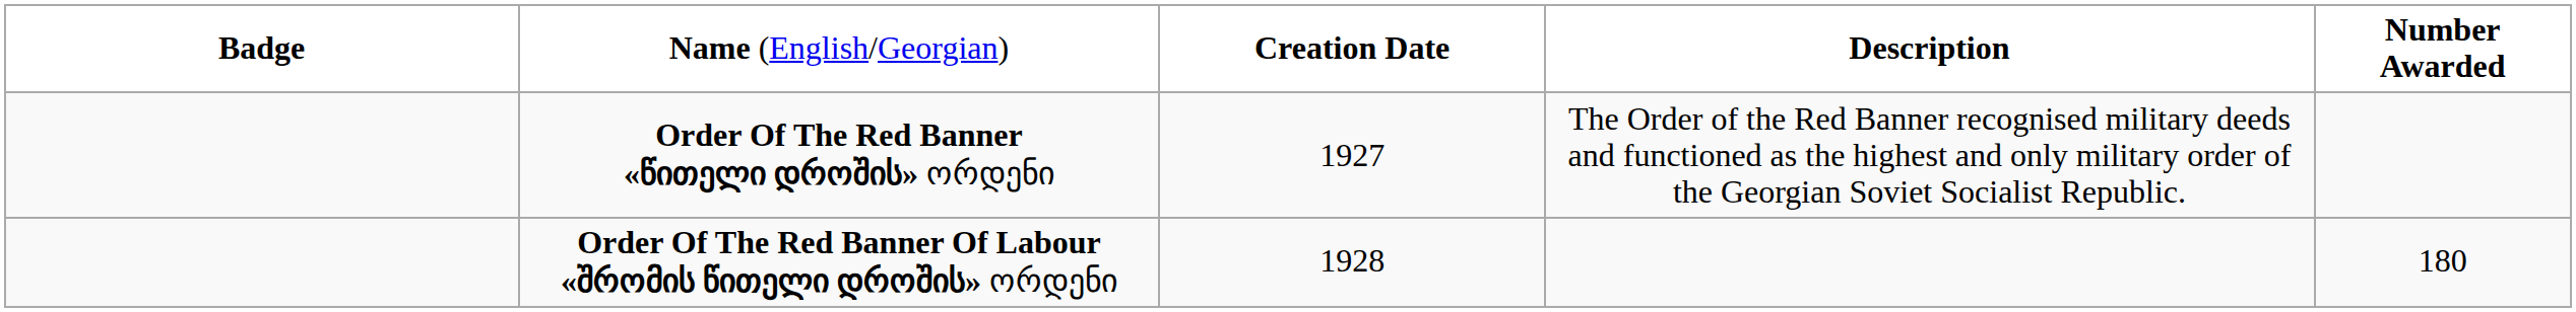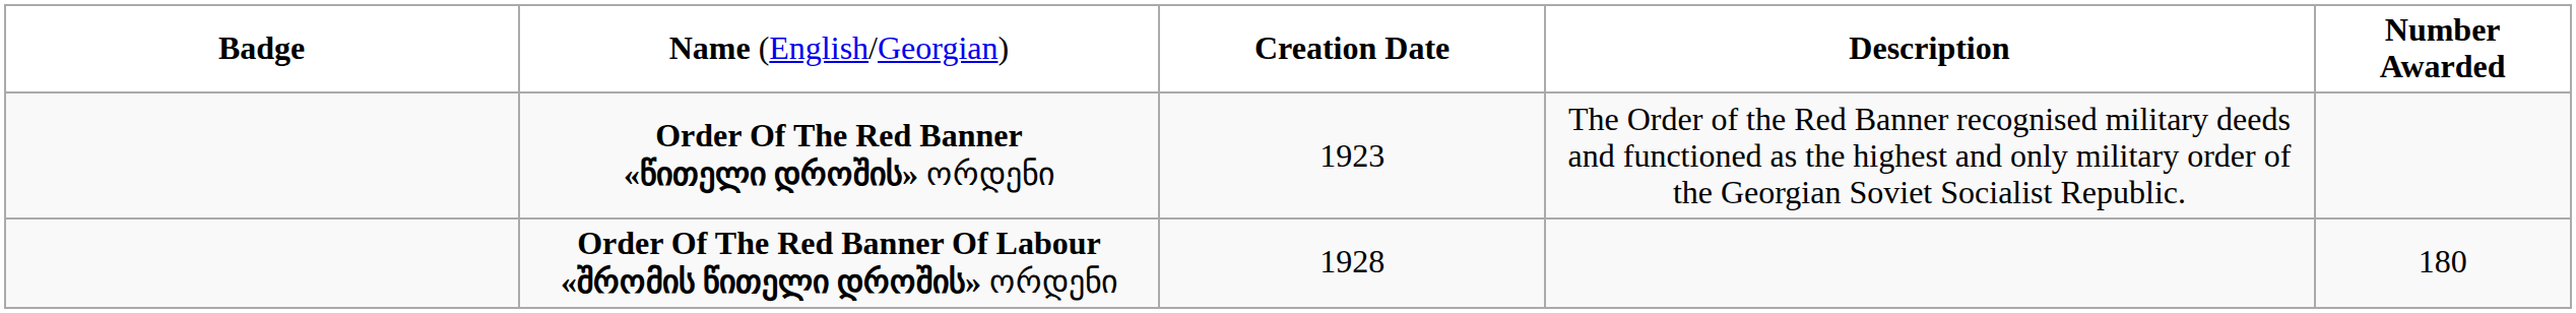Order Of The Red Banner «წითელი დროშის» ორდენი | column 3: 1927 -> 1923
